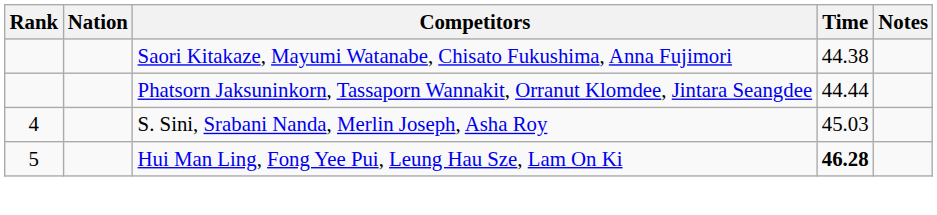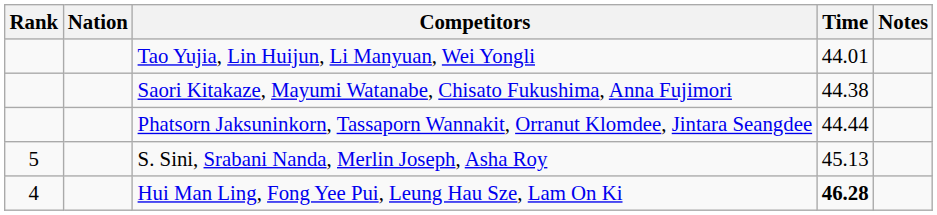+ row: Tao Yujia, Lin Huijun, Li Manyuan, Wei Yongli | 44.01
S. Sini, Srabani Nanda, Merlin Joseph, Asha Roy | Rank: 4 -> 5
S. Sini, Srabani Nanda, Merlin Joseph, Asha Roy | Time: 45.03 -> 45.13
Hui Man Ling, Fong Yee Pui, Leung Hau Sze, Lam On Ki | Rank: 5 -> 4
